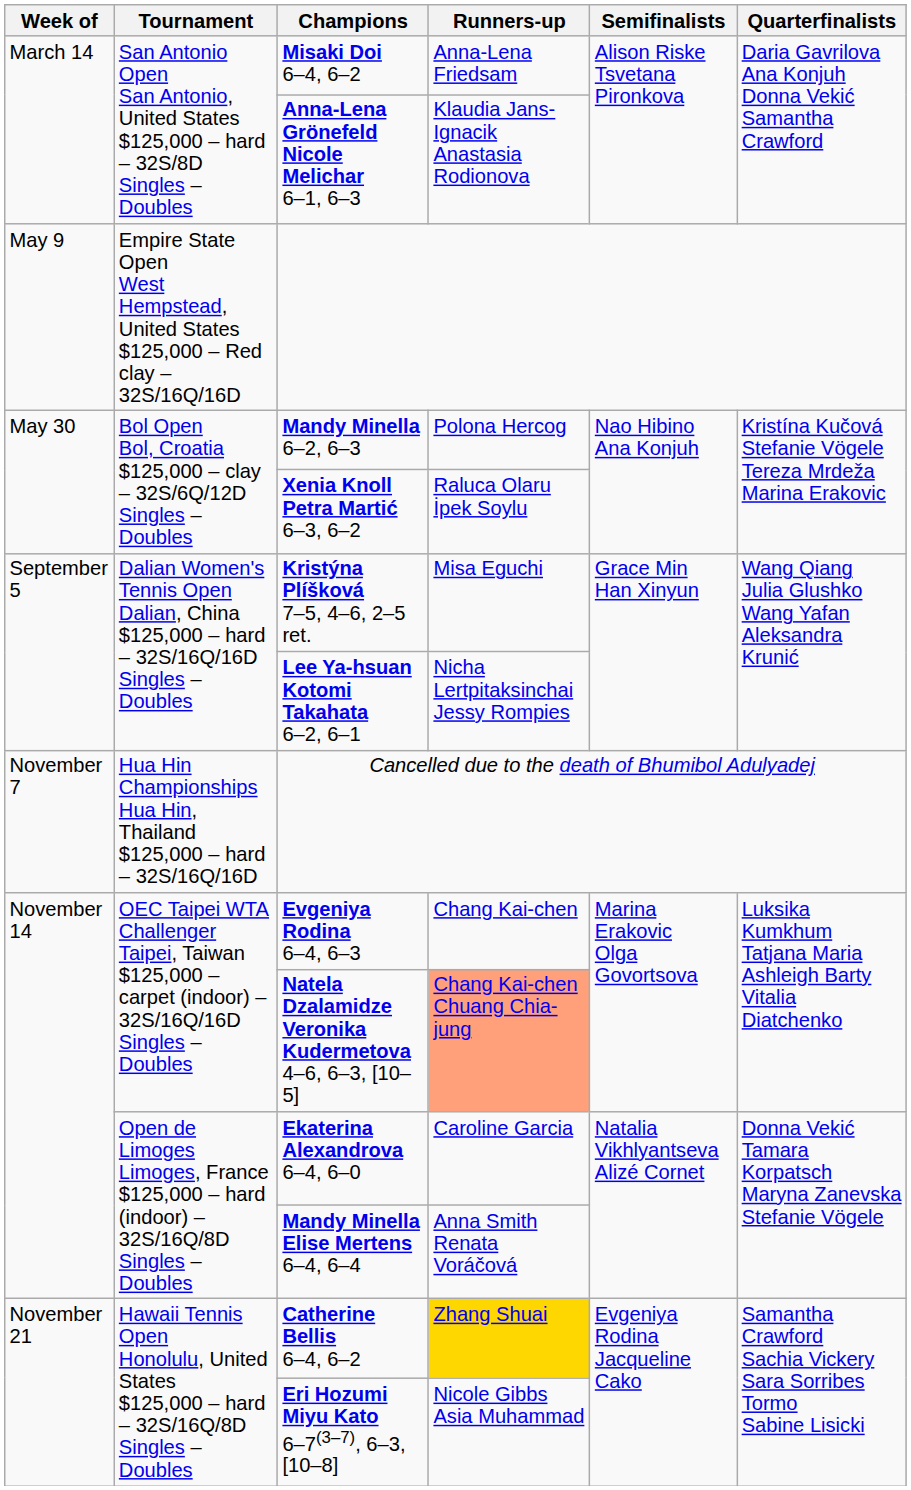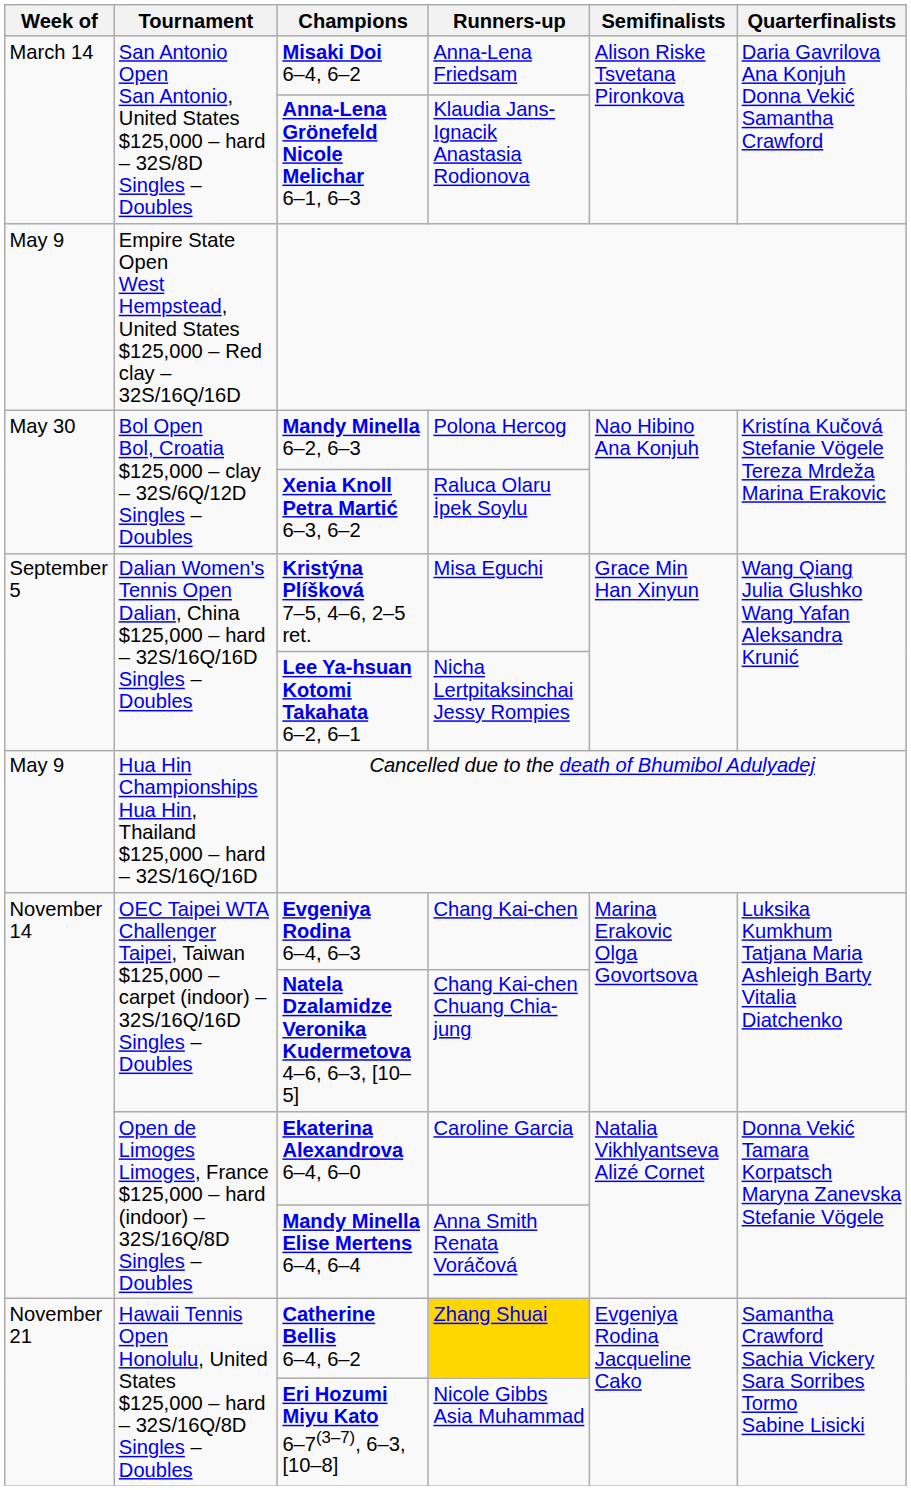Cancelled due to the death of Bhumibol Adulyadej | Week of: November 7 -> May 9
Natela Dzalamidze Veronika Kudermetova 4–6, 6–3, [10–5] | Runners-up: lightsalmon background -> no background
